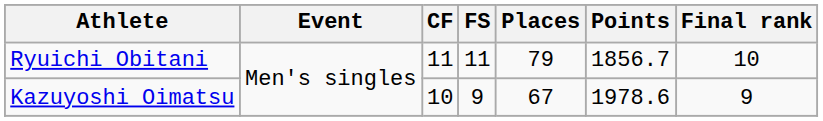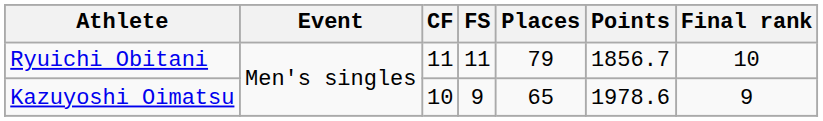Kazuyoshi Oimatsu | Places: 67 -> 65
